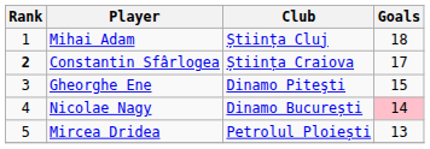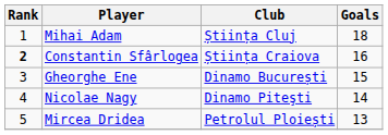Constantin Sfârlogea | Goals: 17 -> 16
Gheorghe Ene | Club: Dinamo Piteşti -> Dinamo București
Nicolae Nagy | Club: Dinamo București -> Dinamo Piteşti
Nicolae Nagy | Goals: pink background -> no background
